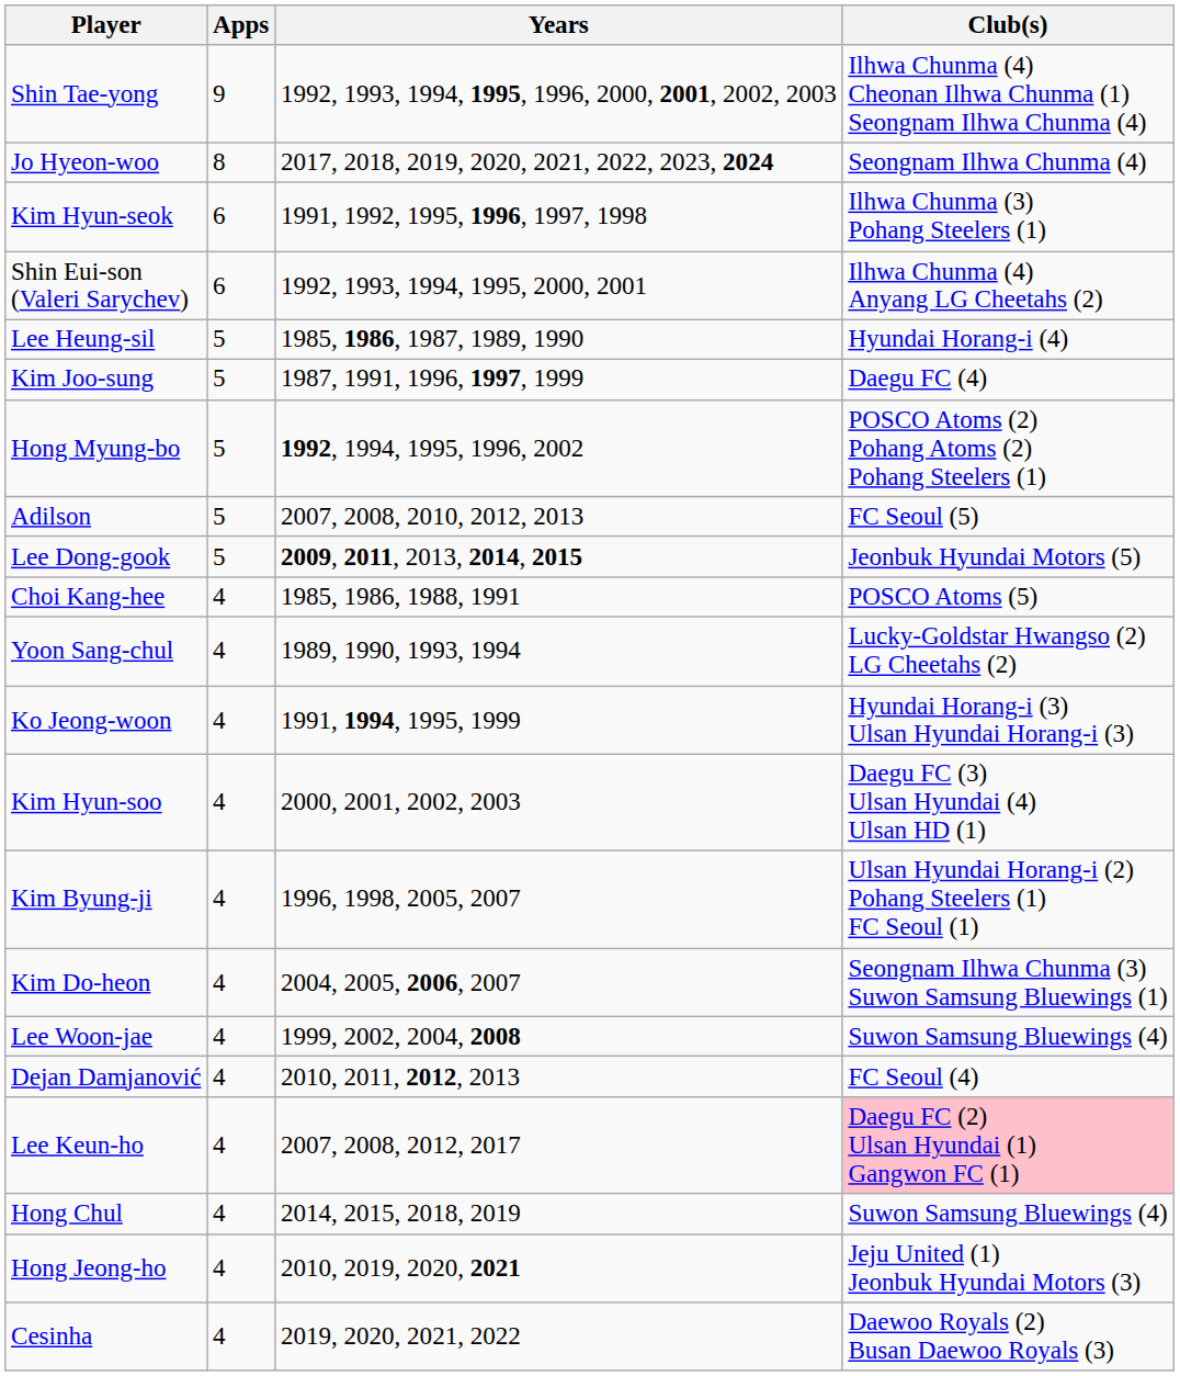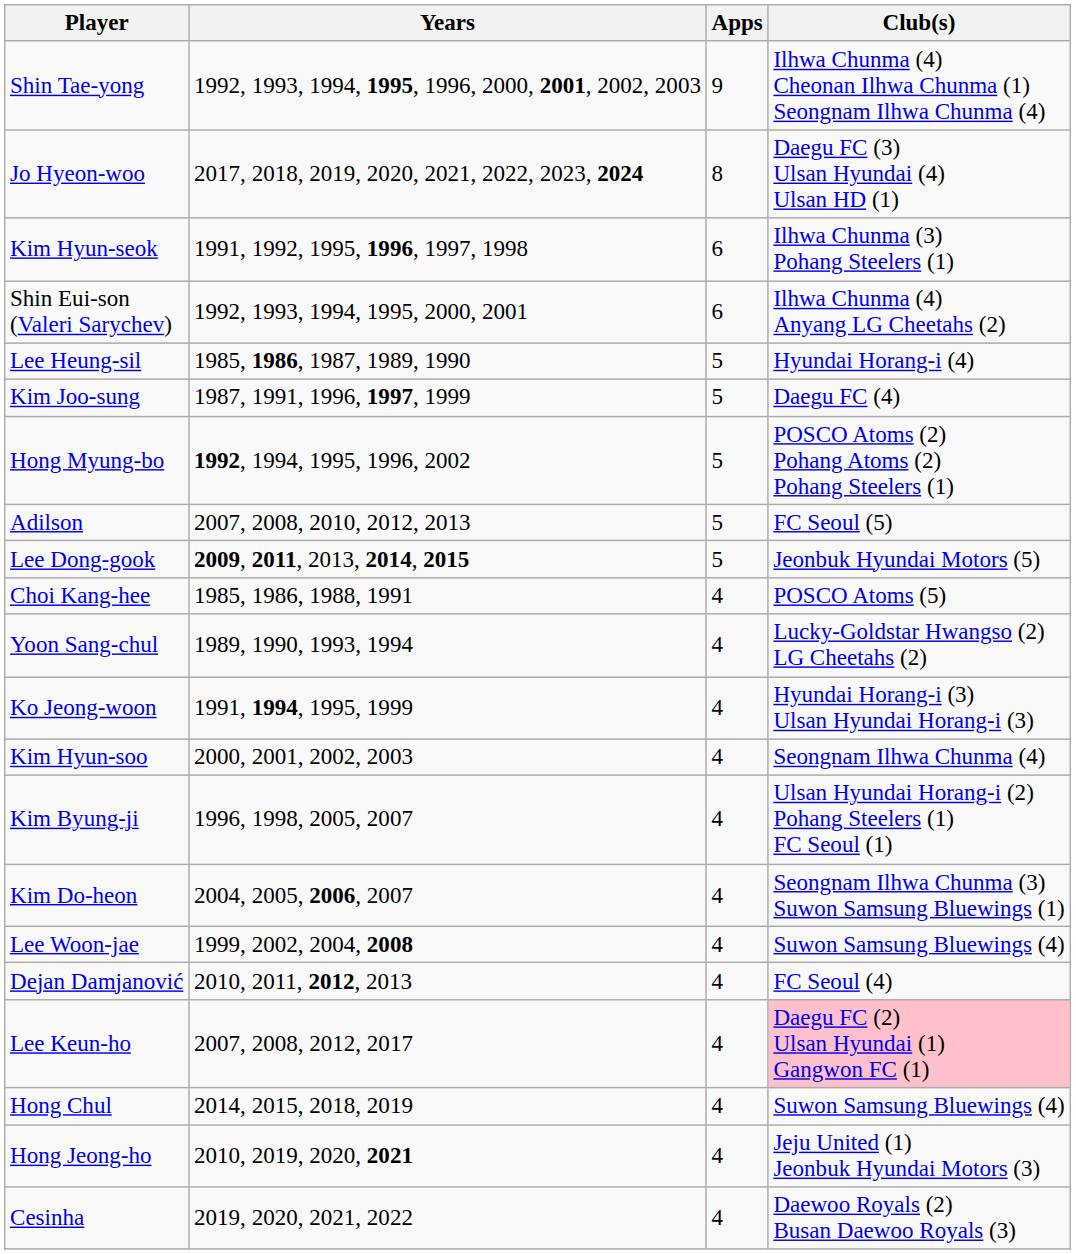columns swapped: Apps <-> Years
Jo Hyeon-woo | Club(s): Seongnam Ilhwa Chunma (4) -> Daegu FC (3) Ulsan Hyundai (4) Ulsan HD (1)
Kim Hyun-soo | Club(s): Daegu FC (3) Ulsan Hyundai (4) Ulsan HD (1) -> Seongnam Ilhwa Chunma (4)
